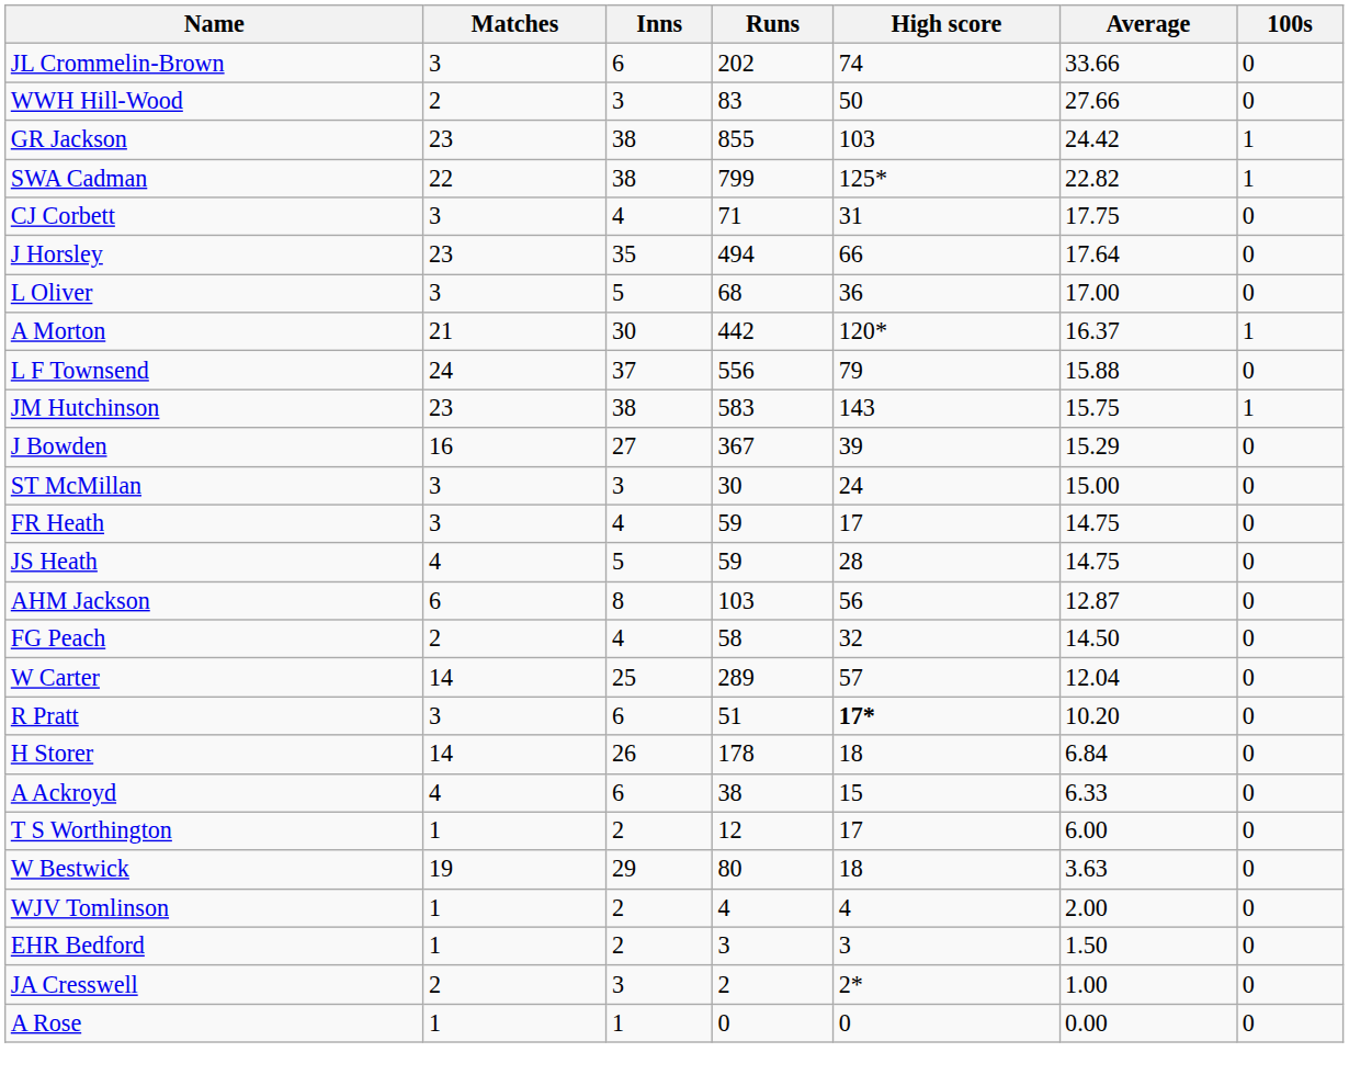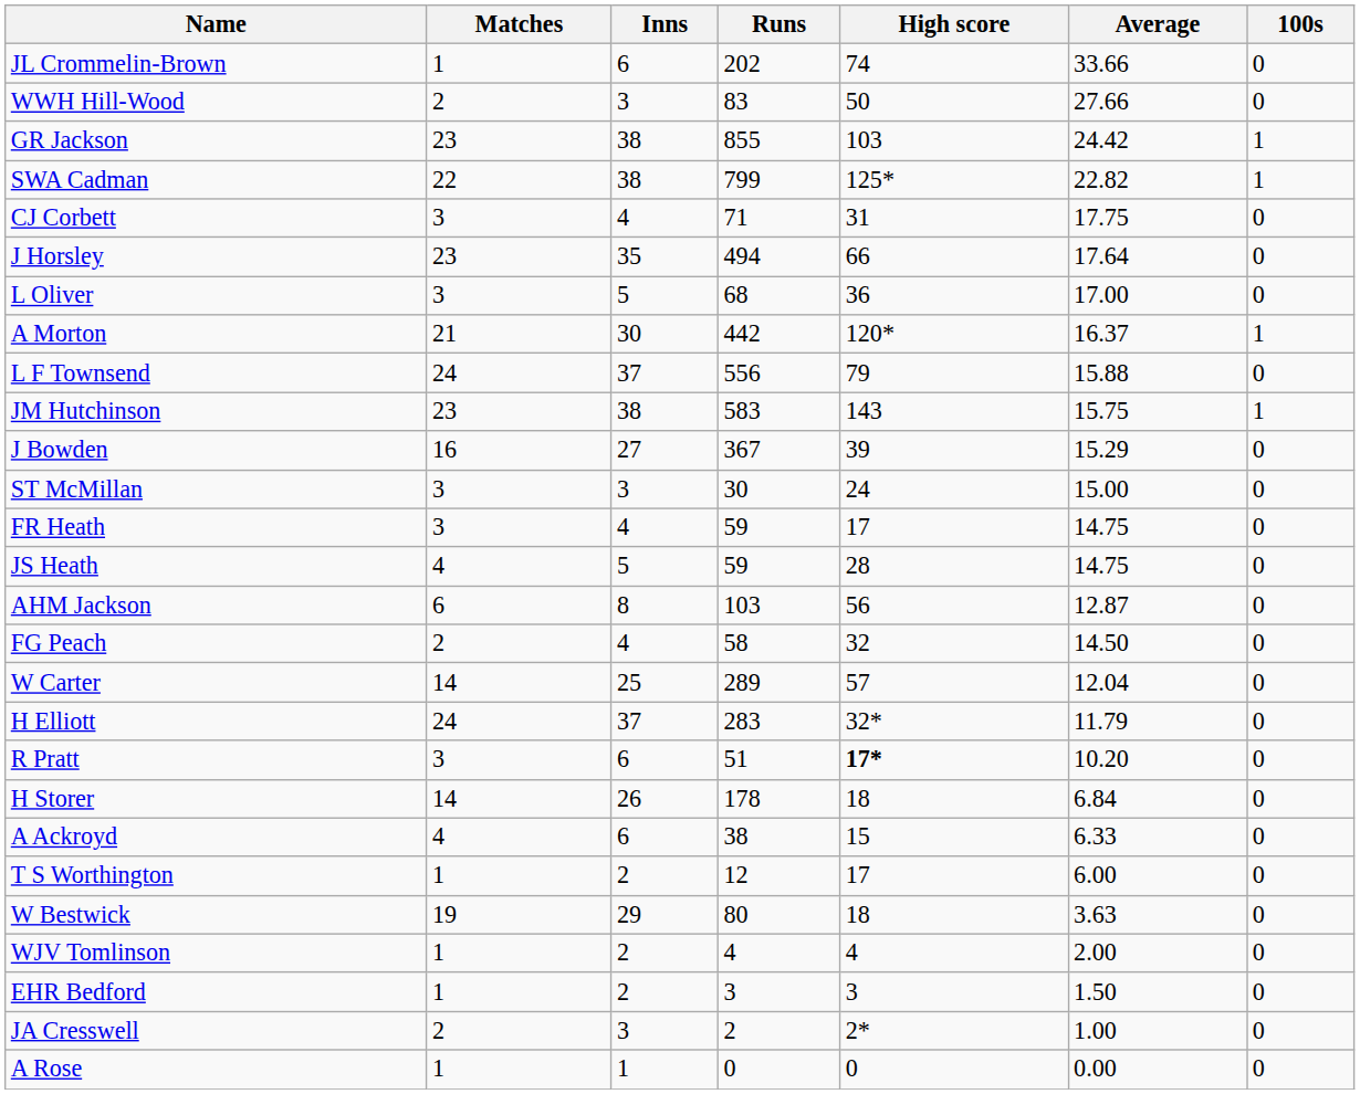JL Crommelin-Brown | Matches: 3 -> 1
+ row: H Elliott | 24 | 37 | 283 | 32* | 11.79 | 0
